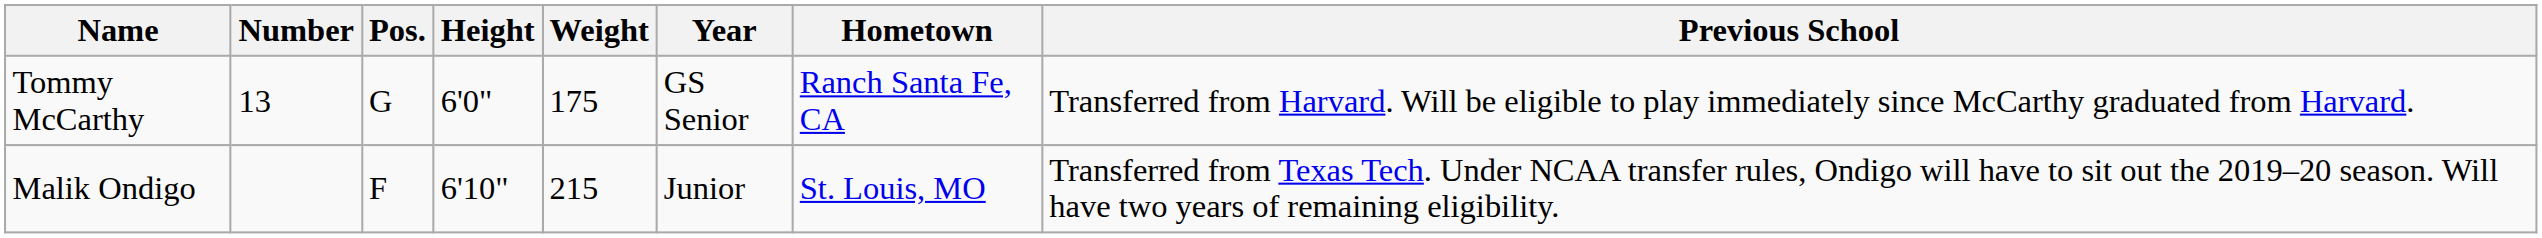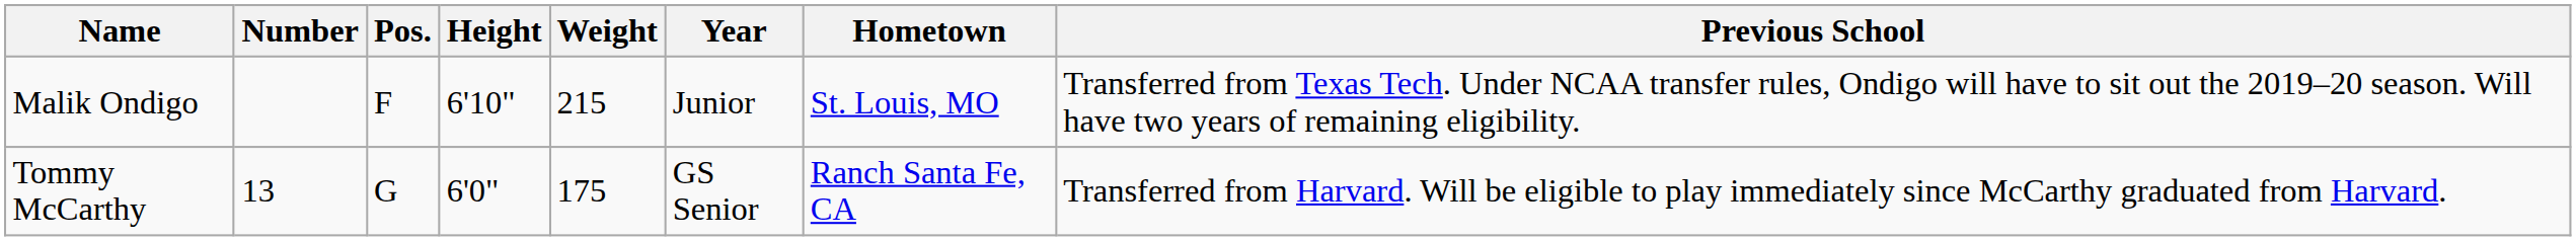rows swapped: Tommy McCarthy <-> Malik Ondigo
